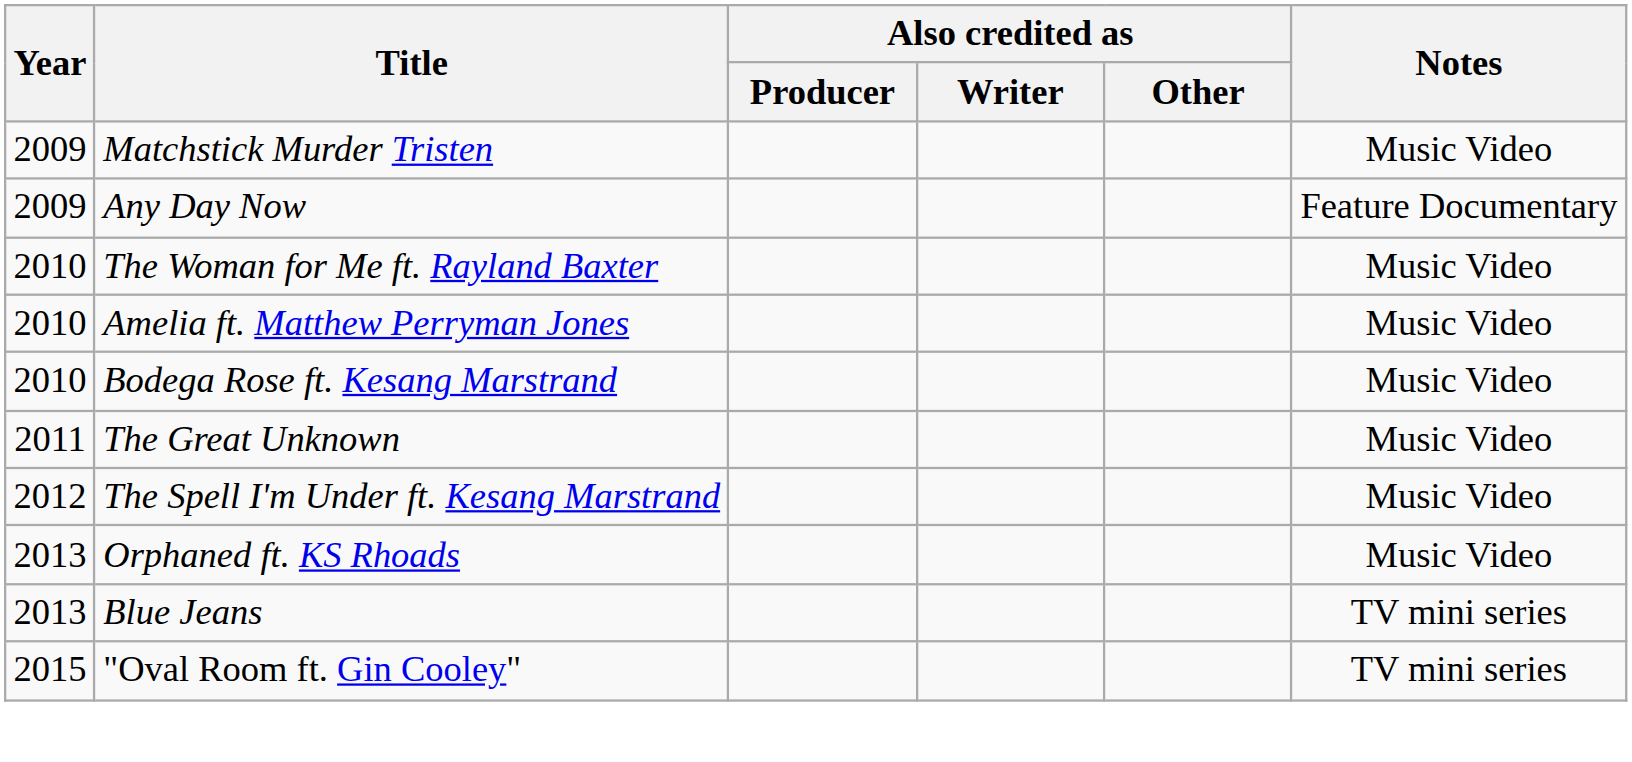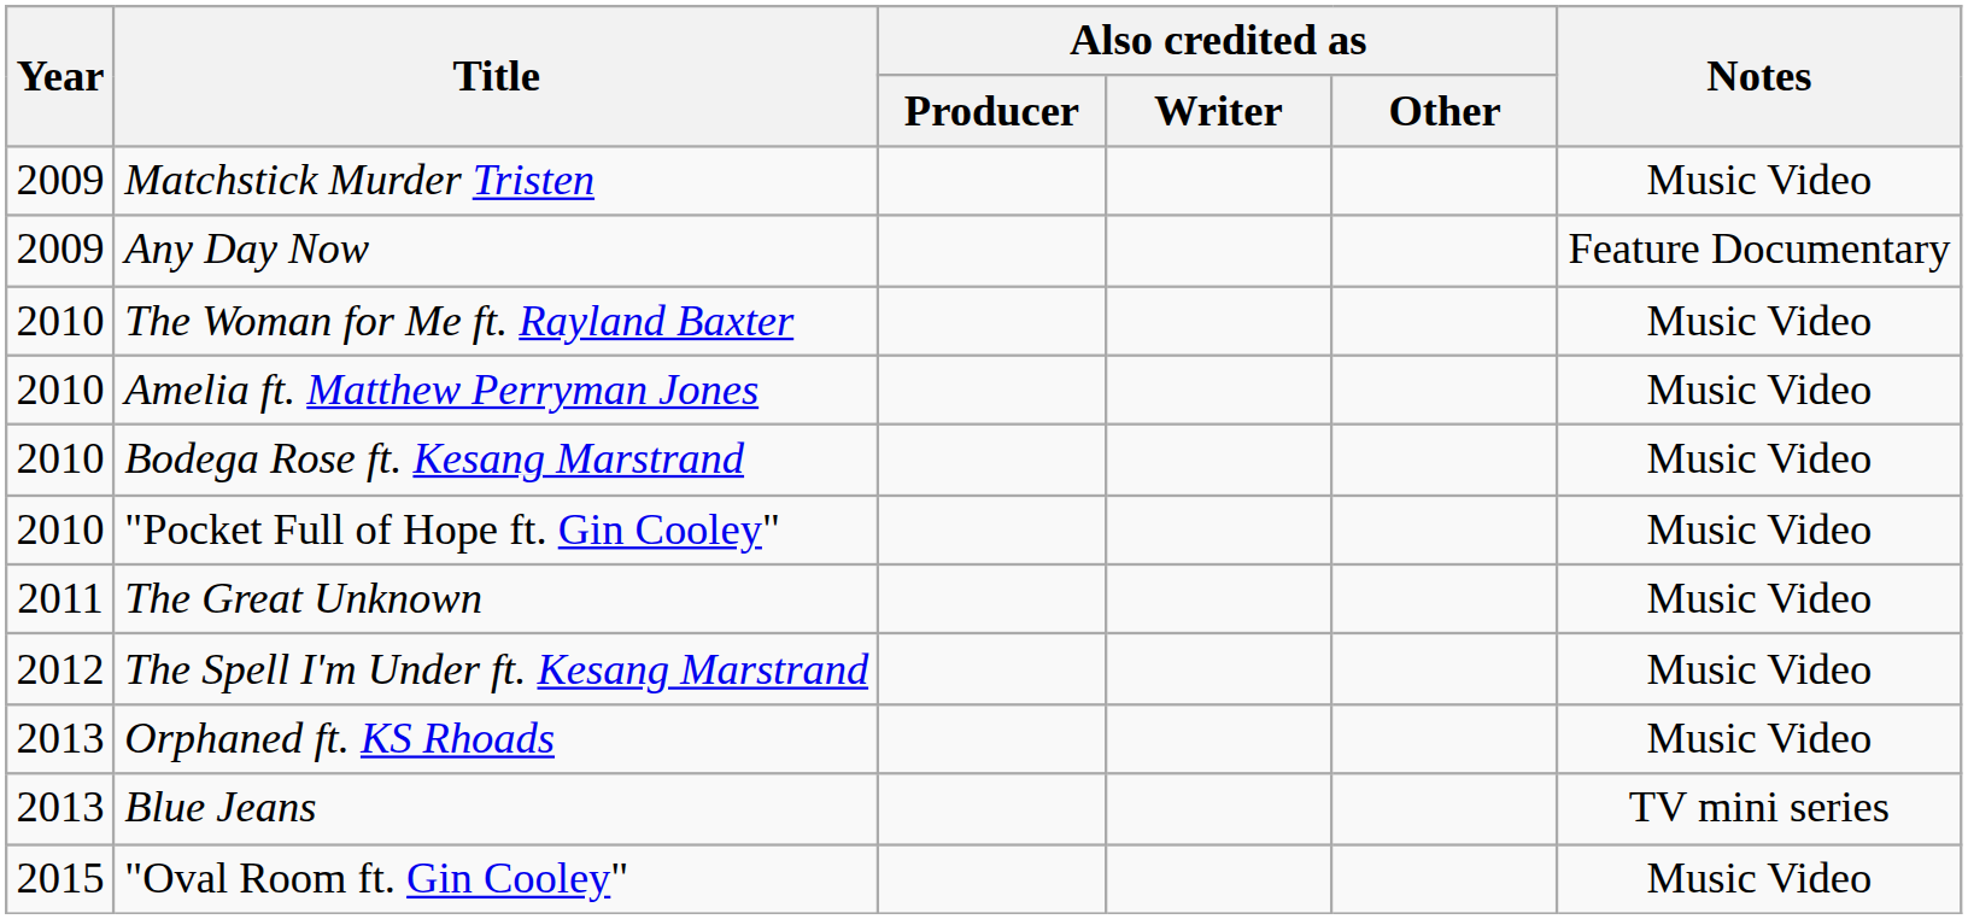+ row: 2010 | "Pocket Full of Hope ft. Gin Cooley" | Music Video
"Oval Room ft. Gin Cooley" | Notes: TV mini series -> Music Video
